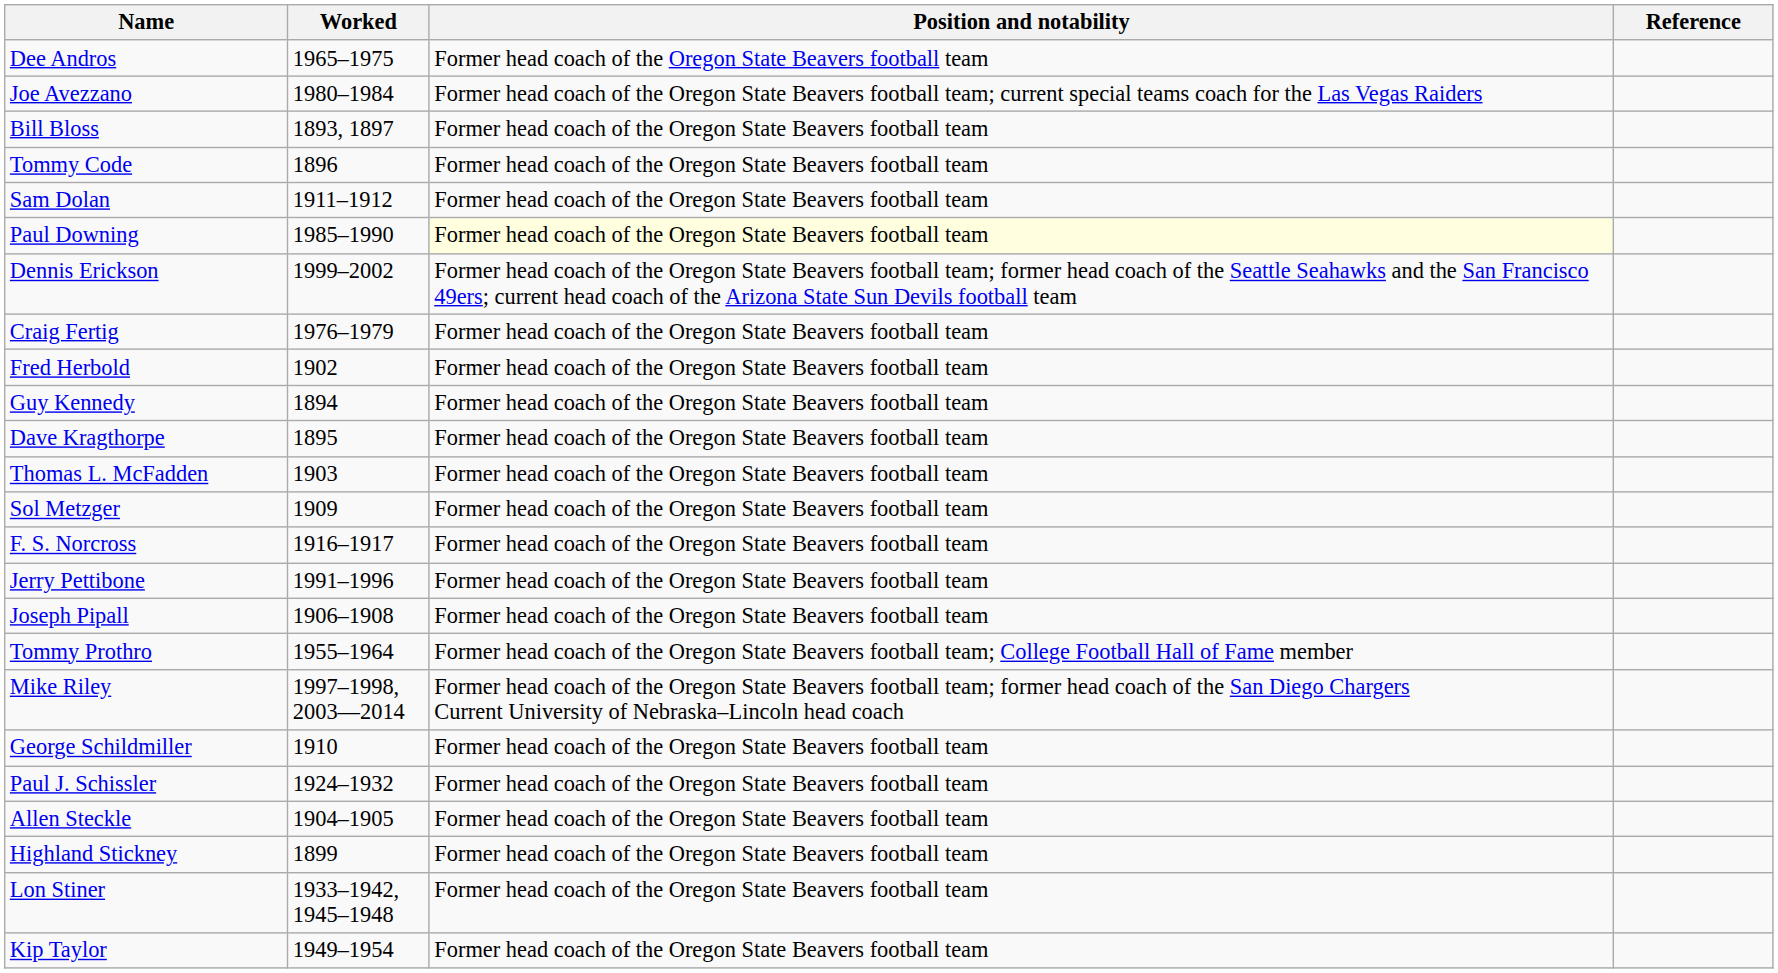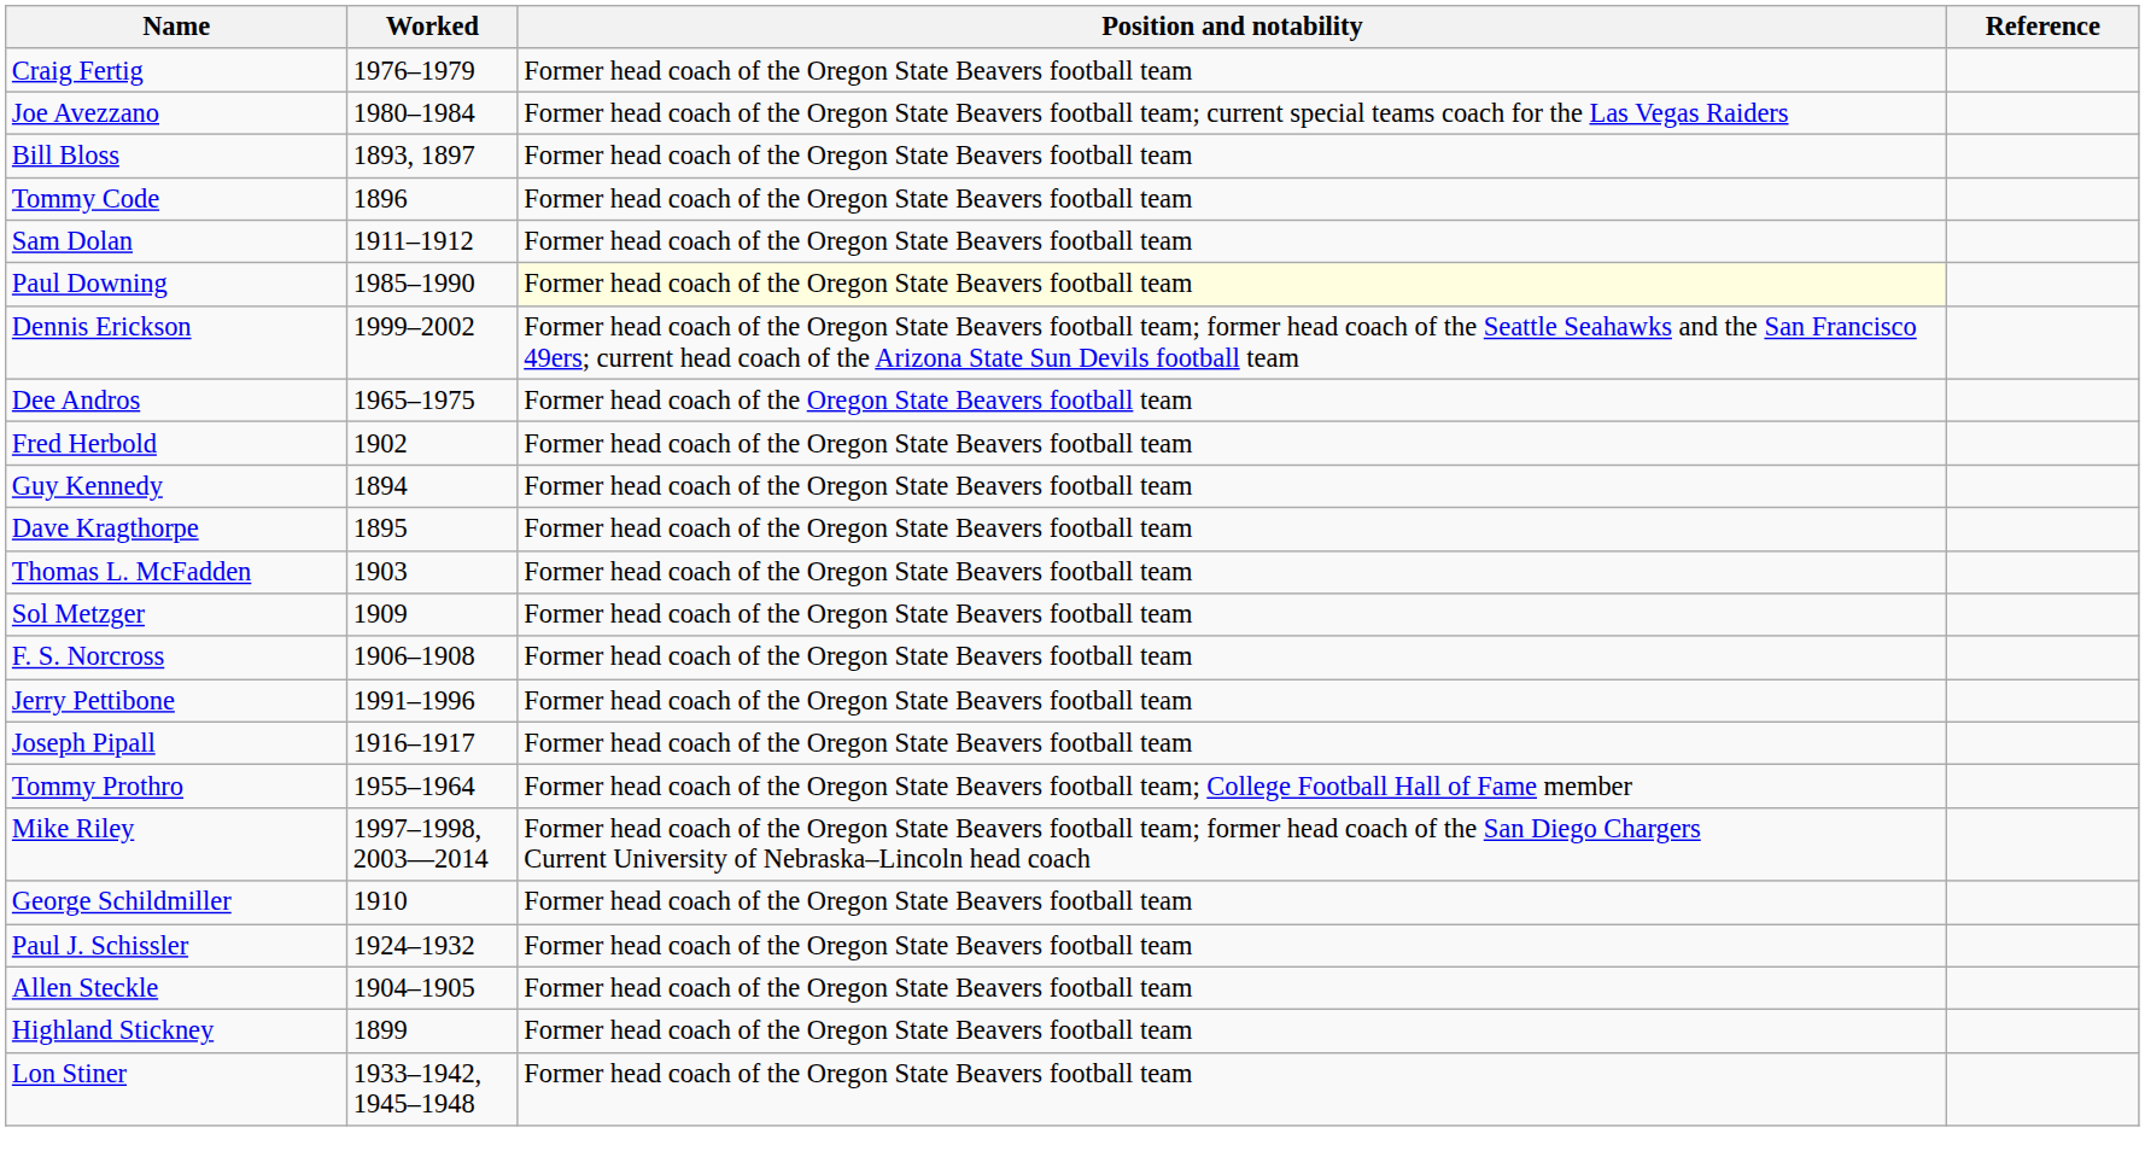rows swapped: Dee Andros <-> Craig Fertig
F. S. Norcross | Worked: 1916–1917 -> 1906–1908
Joseph Pipall | Worked: 1906–1908 -> 1916–1917
- row: Kip Taylor | 1949–1954 | Former head coach of the Oregon State Beavers football team
